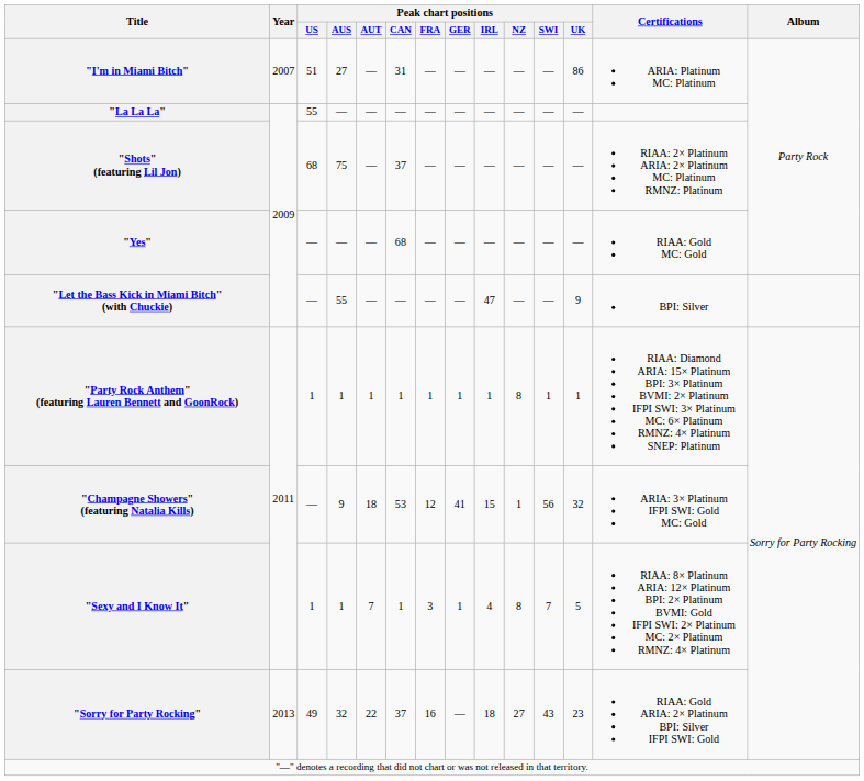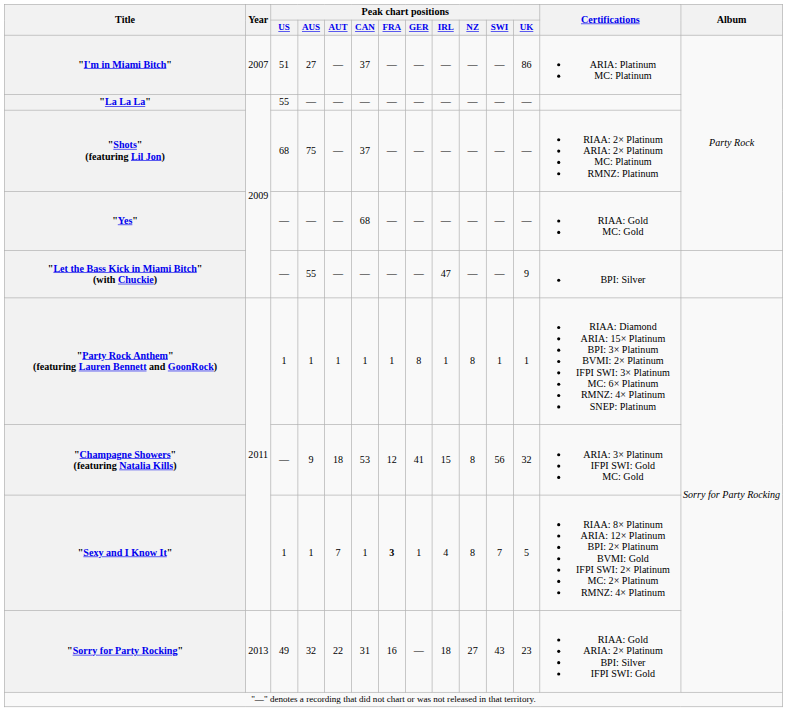"I'm in Miami Bitch" | Peak chart positions / CAN: 31 -> 37
"Party Rock Anthem" (featuring Lauren Bennett and GoonRock) | Peak chart positions / GER: 1 -> 8
"Champagne Showers" (featuring Natalia Kills) | Peak chart positions / NZ: 1 -> 8
"Sexy and I Know It" | Peak chart positions / FRA: normal -> bold
"Sorry for Party Rocking" | Peak chart positions / CAN: 37 -> 31
